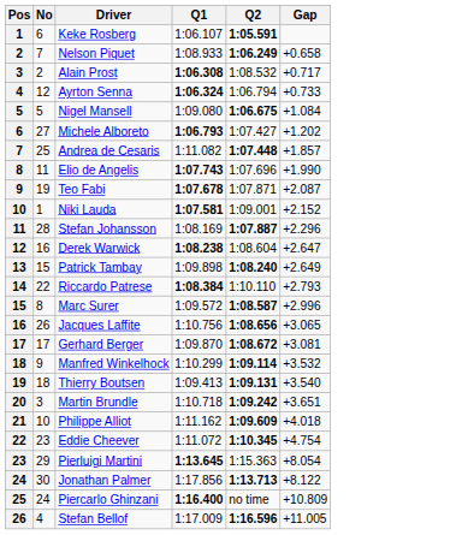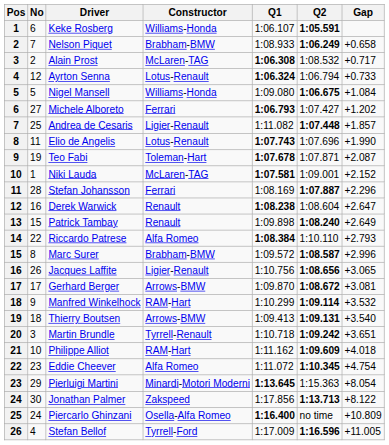+ column: Constructor | Williams-Honda | Brabham-BMW | McLaren-TAG | Lotus-Renault | Williams-Honda | Ferrari | Ligier-Renault | Lotus-Renault | Toleman-Hart | McLaren-TAG | Ferrari | Renault | Renault | Alfa Romeo | Brabham-BMW | Ligier-Renault | Arrows-BMW | RAM-Hart | Arrows-BMW | Tyrrell-Renault | RAM-Hart | Alfa Romeo | Minardi-Motori Moderni | Zakspeed | Osella-Alfa Romeo | Tyrrell-Ford
